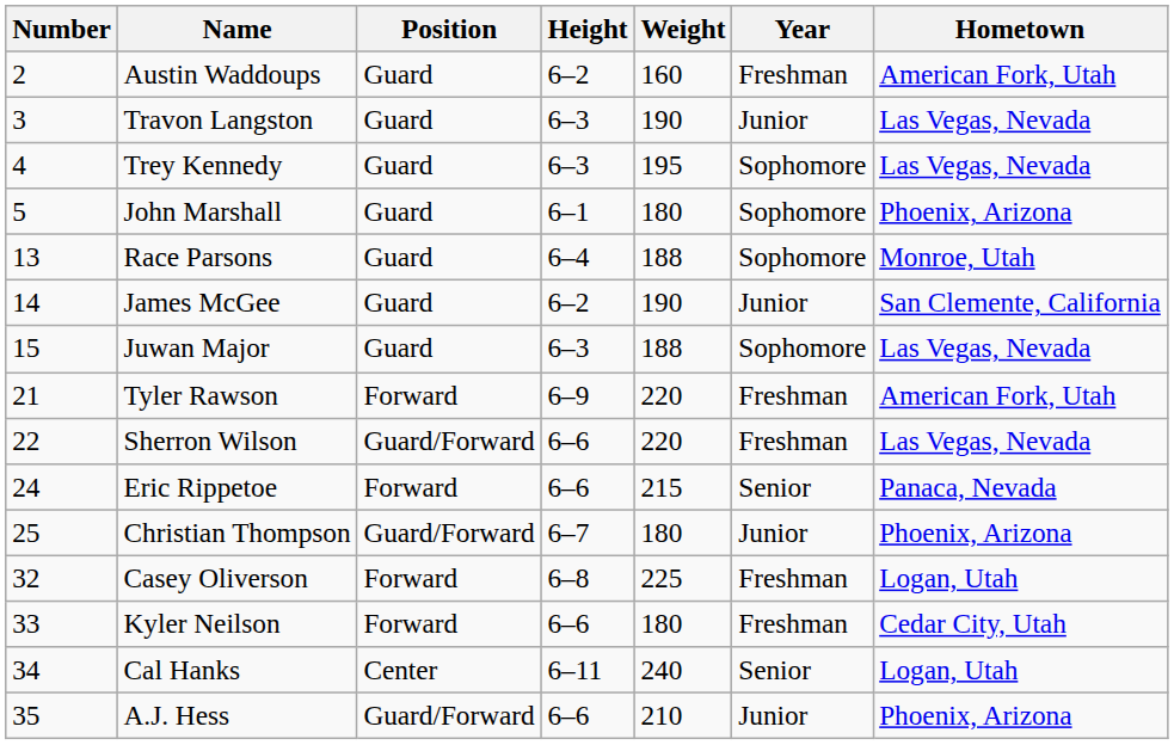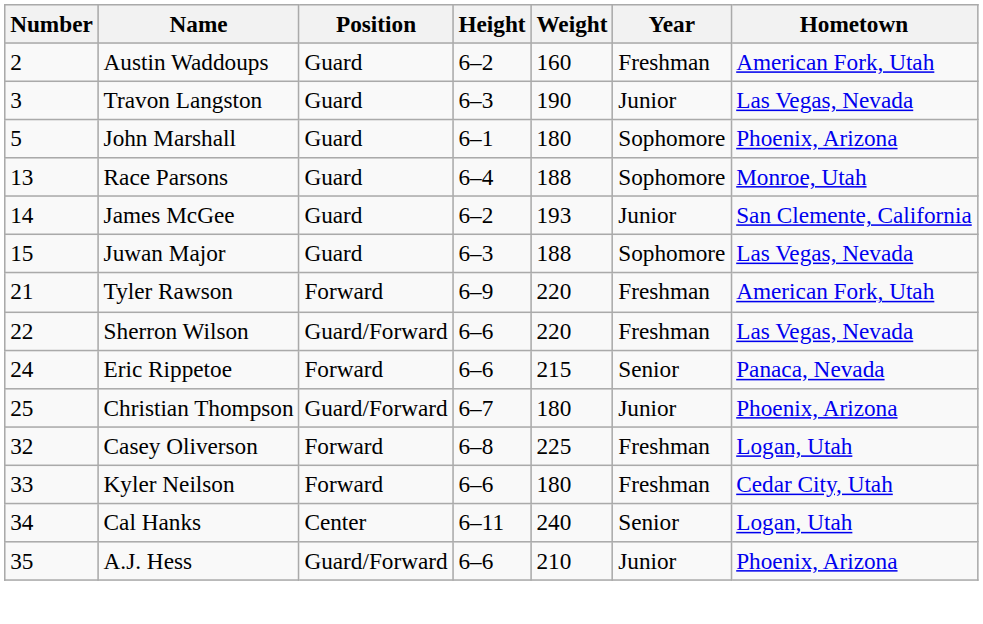- row: 4 | Trey Kennedy | Guard | 6–3 | 195 | Sophomore | Las Vegas, Nevada
James McGee | Weight: 190 -> 193
